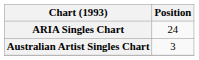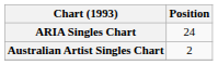Australian Artist Singles Chart | Position: 3 -> 2
